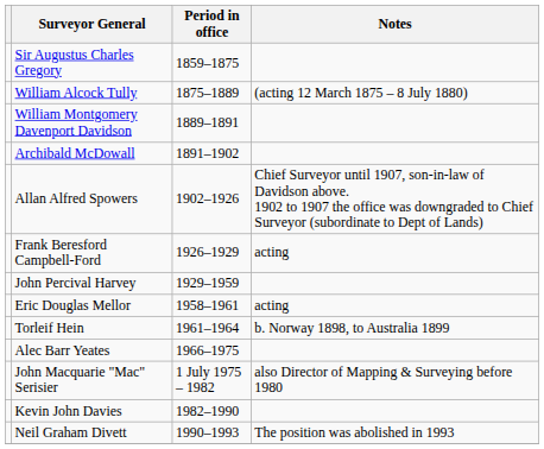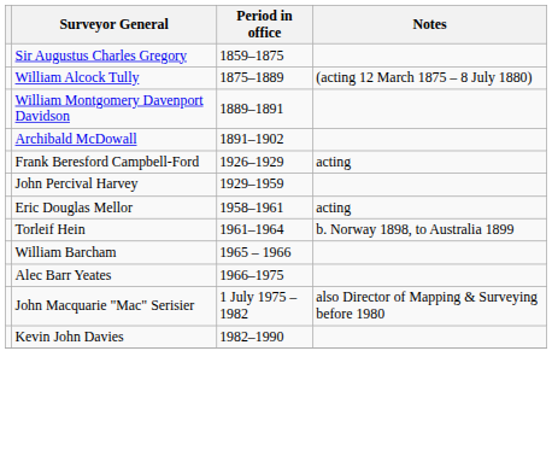- row: Allan Alfred Spowers | 1902–1926 | Chief Surveyor until 1907, son-in-law of Davidson above. 1902 to 1907 the office was downgraded to Chief Surveyor (subordinate to Dept of Lands)
+ row: William Barcham | 1965 – 1966
- row: Neil Graham Divett | 1990–1993 | The position was abolished in 1993
